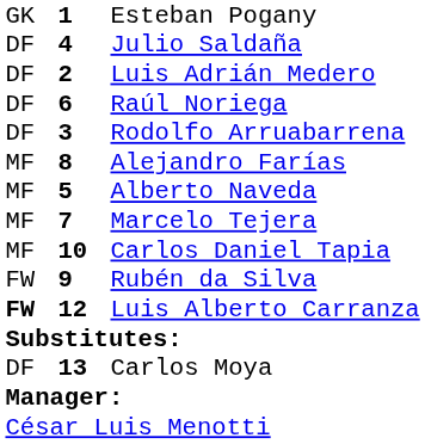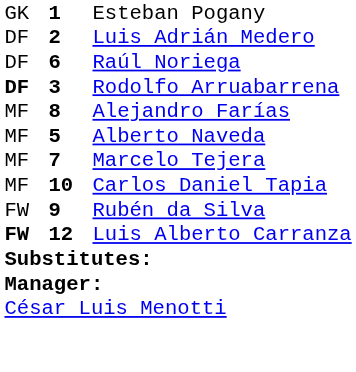- row: DF | 4 | Julio Saldaña
Rodolfo Arruabarrena | column 1: normal -> bold
- row: DF | 13 | Carlos Moya
